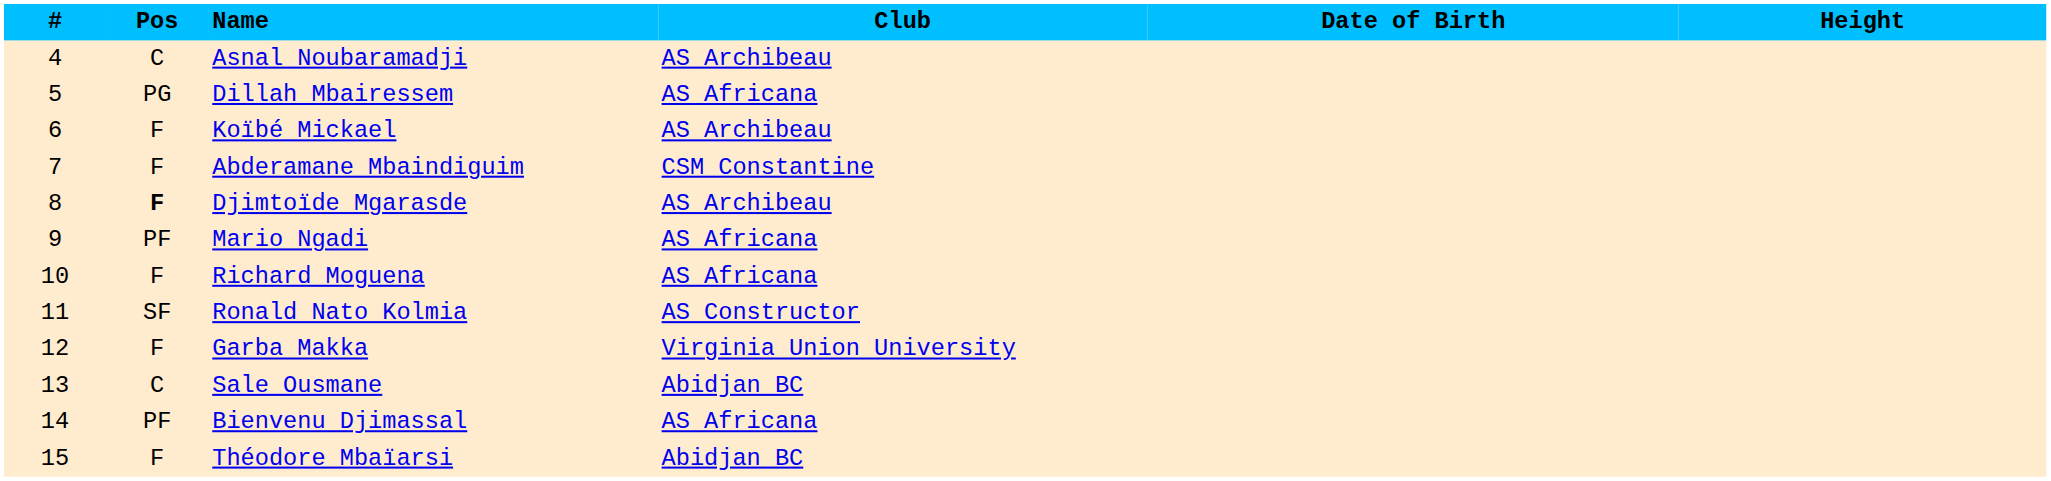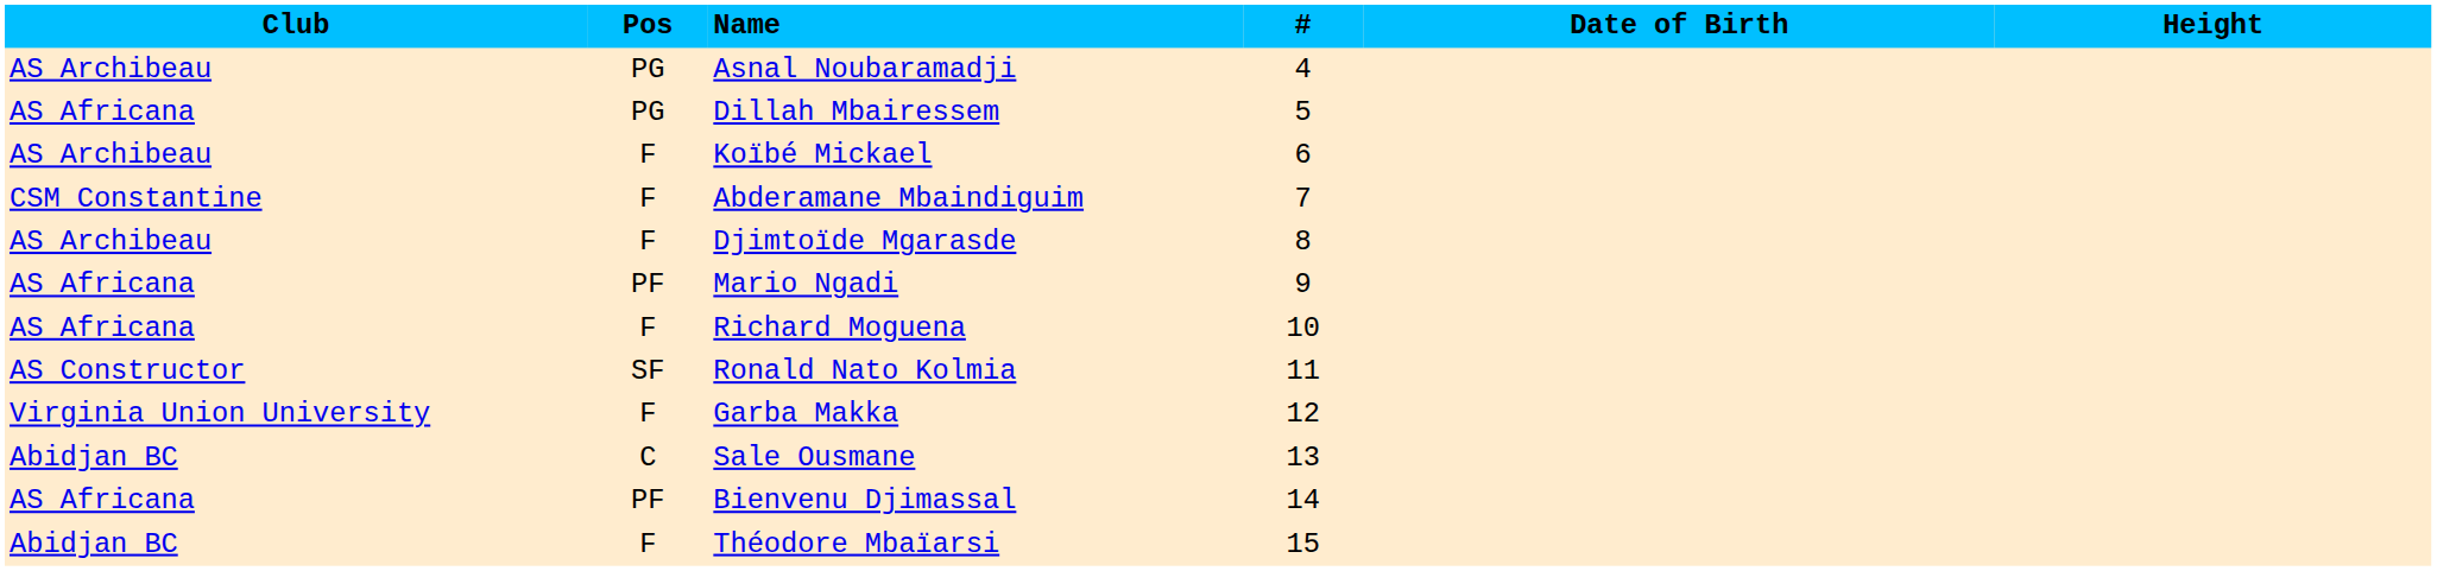columns swapped: # <-> Club
Asnal Noubaramadji | Pos: C -> PG
Djimtoïde Mgarasde | Pos: bold -> normal
